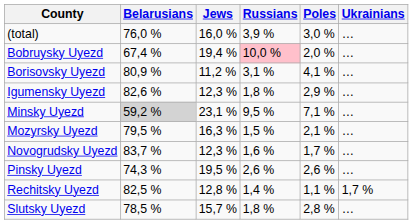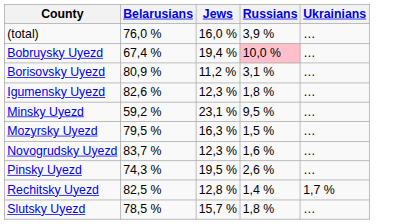- column: Poles | 3,0 % | 2,0 % | 4,1 % | 2,9 % | 7,1 % | 2,1 % | 1,7 % | 2,6 % | 1,1 % | 2,8 %
Minsky Uyezd | Belarusians: lightgrey background -> no background
